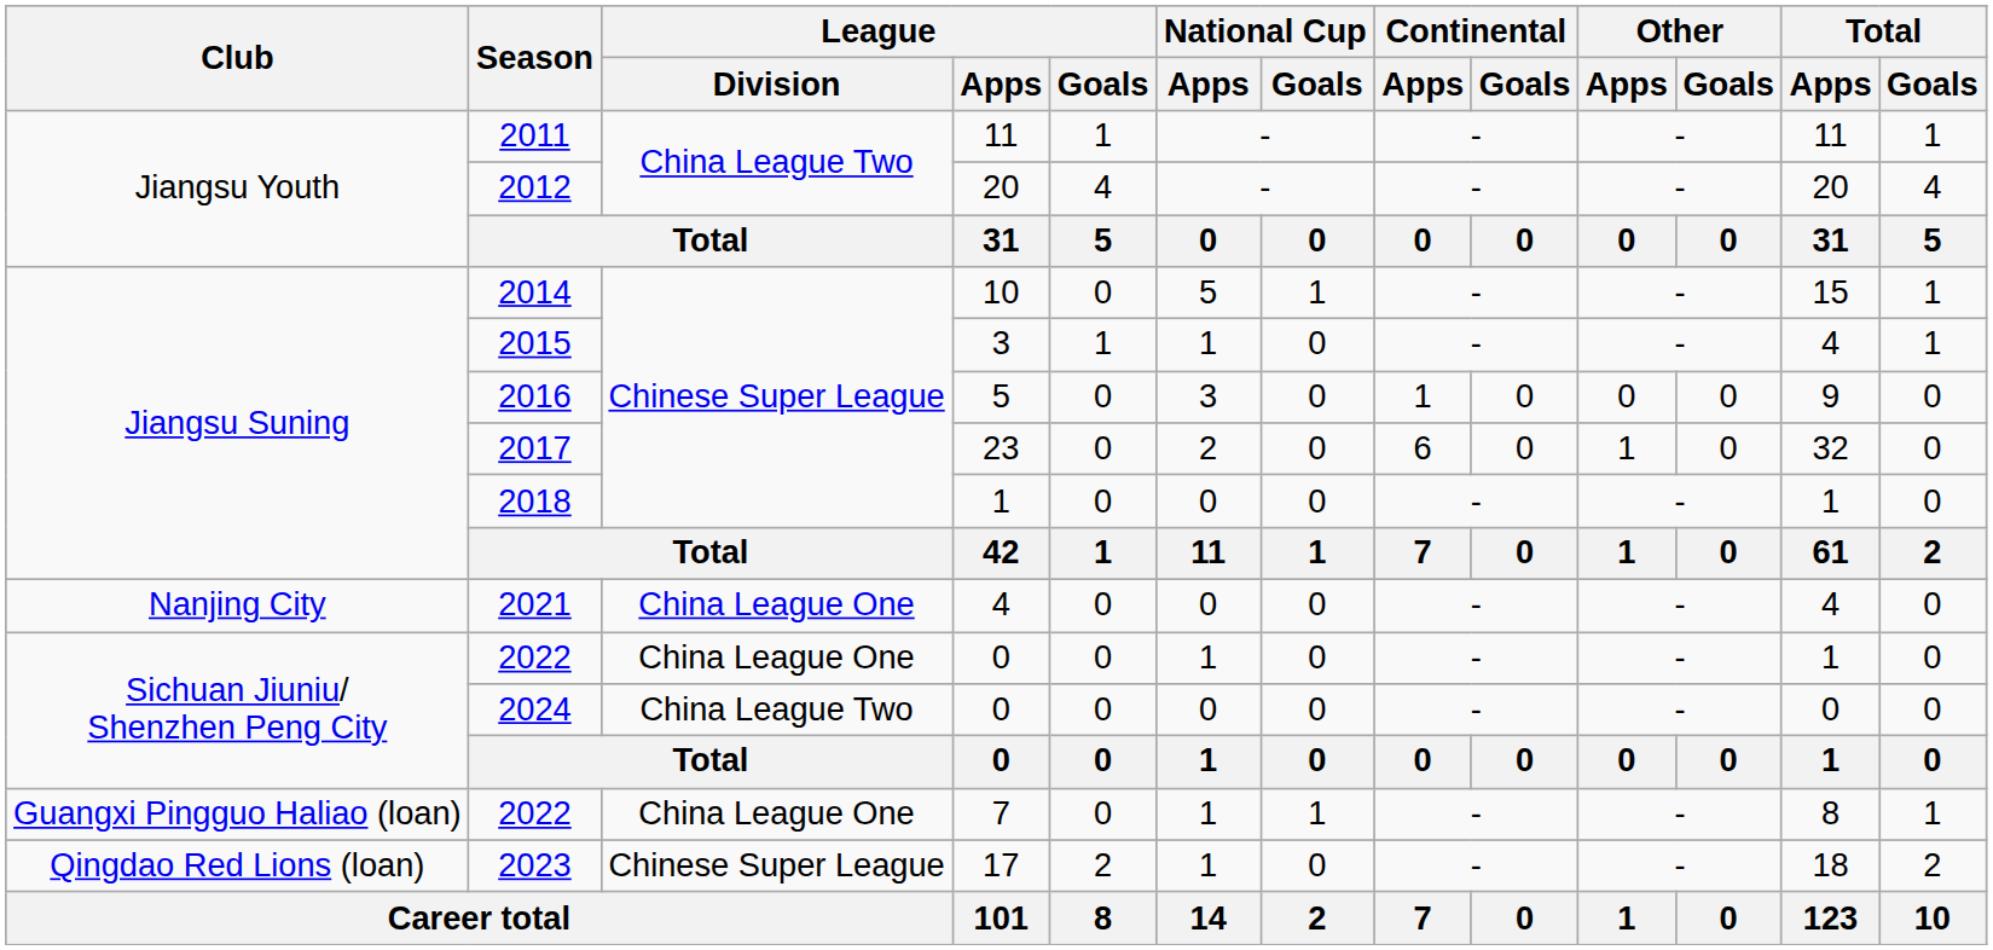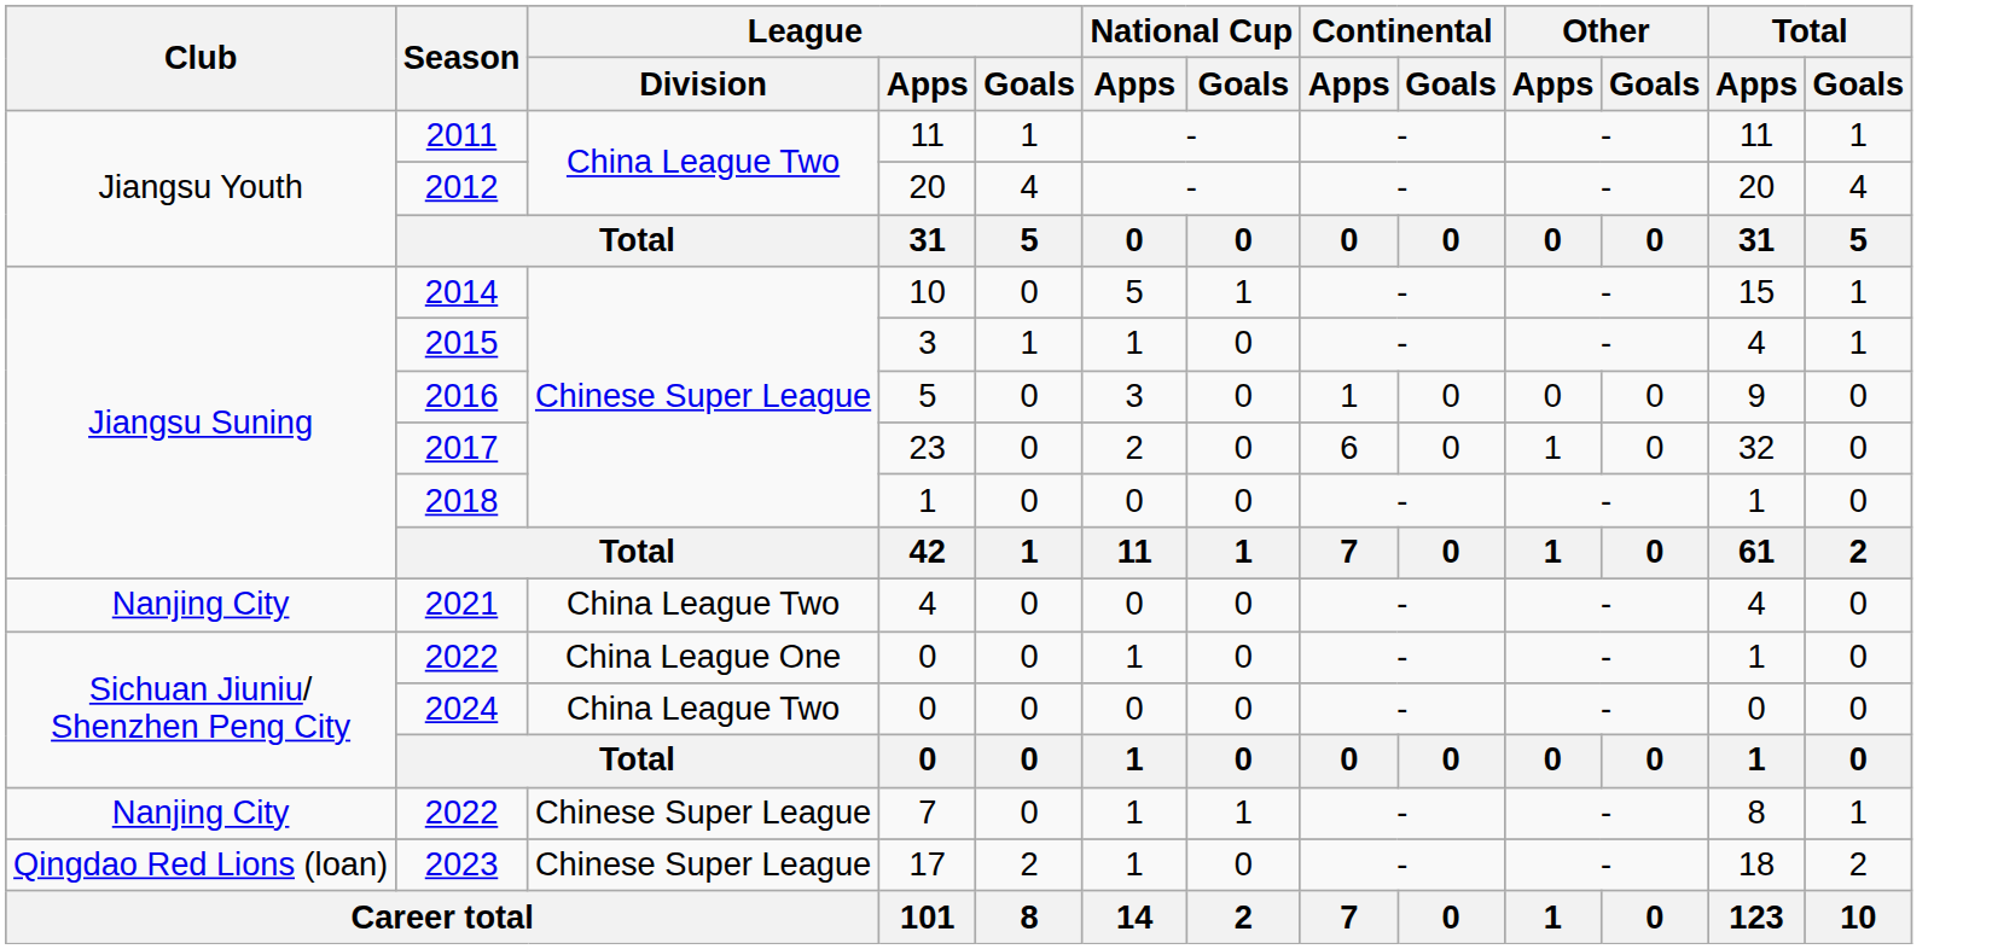2021 | League / Division: China League One -> China League Two
2022 / 7 | Club: Guangxi Pingguo Haliao (loan) -> Nanjing City
2022 / 7 | League / Division: China League One -> Chinese Super League
